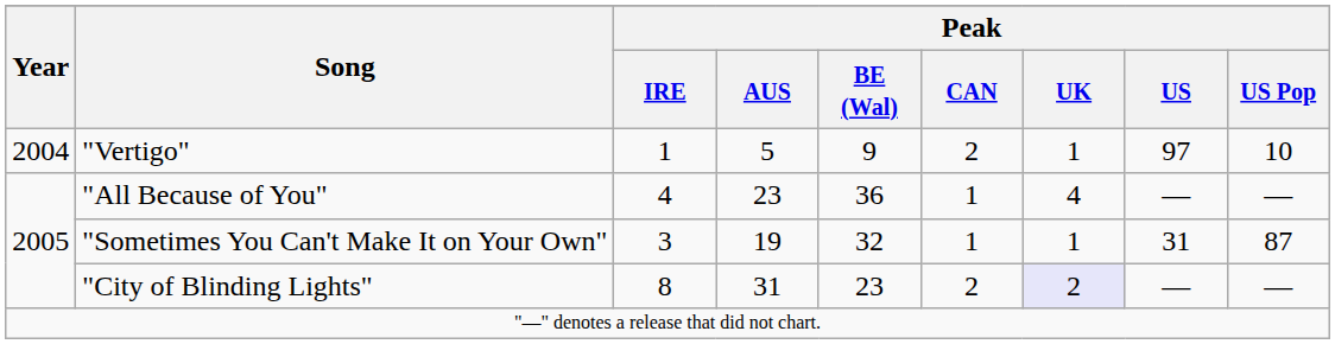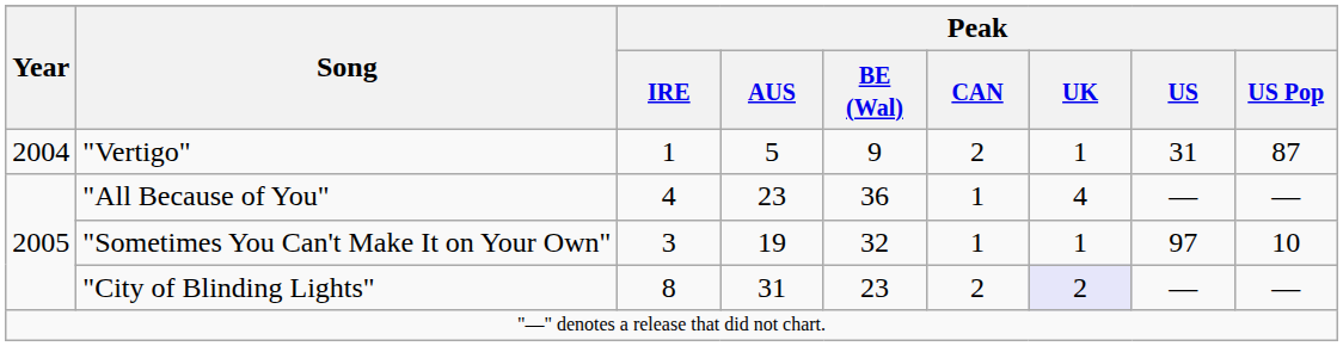"Vertigo" | Peak / US: 97 -> 31
"Vertigo" | Peak / US Pop: 10 -> 87
"Sometimes You Can't Make It on Your Own" | Peak / US: 31 -> 97
"Sometimes You Can't Make It on Your Own" | Peak / US Pop: 87 -> 10
